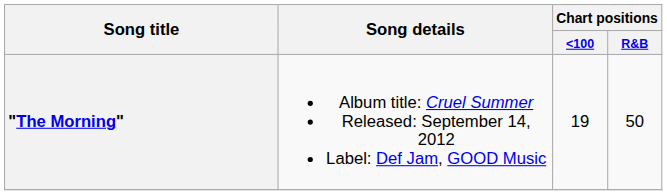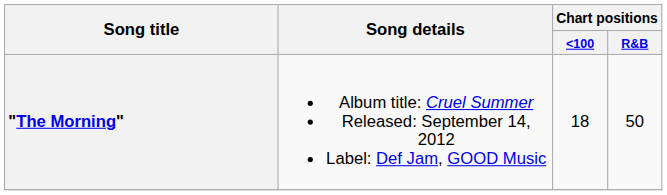"The Morning" | Chart positions / <100: 19 -> 18
